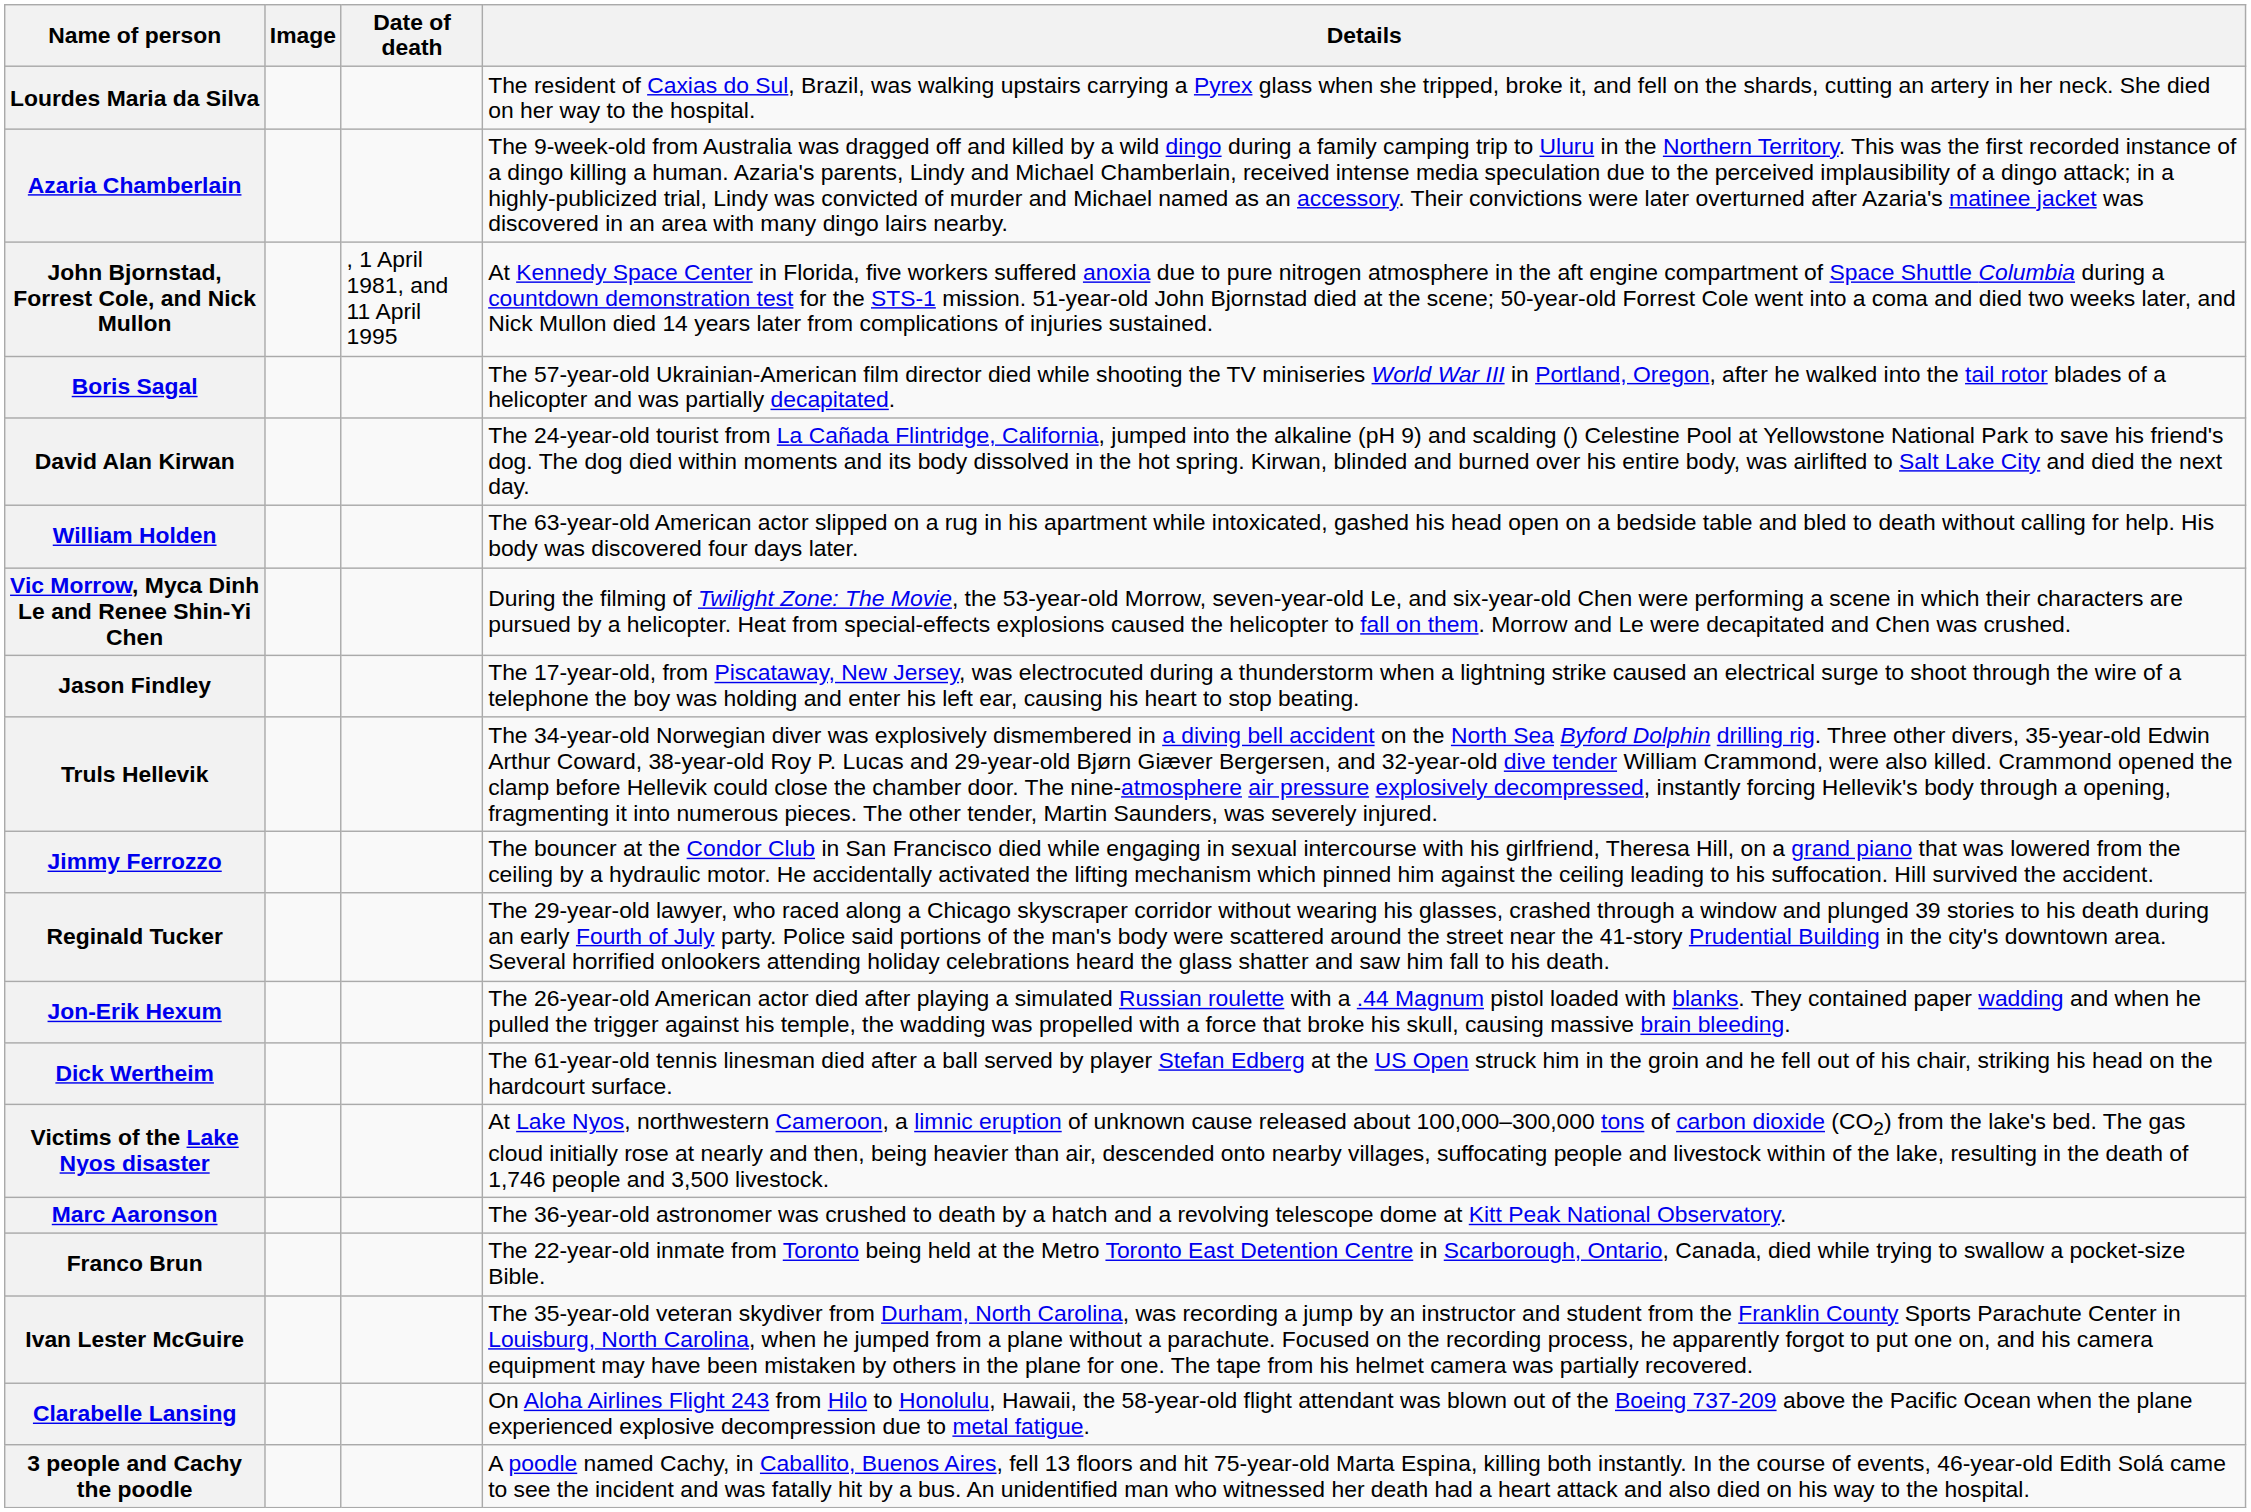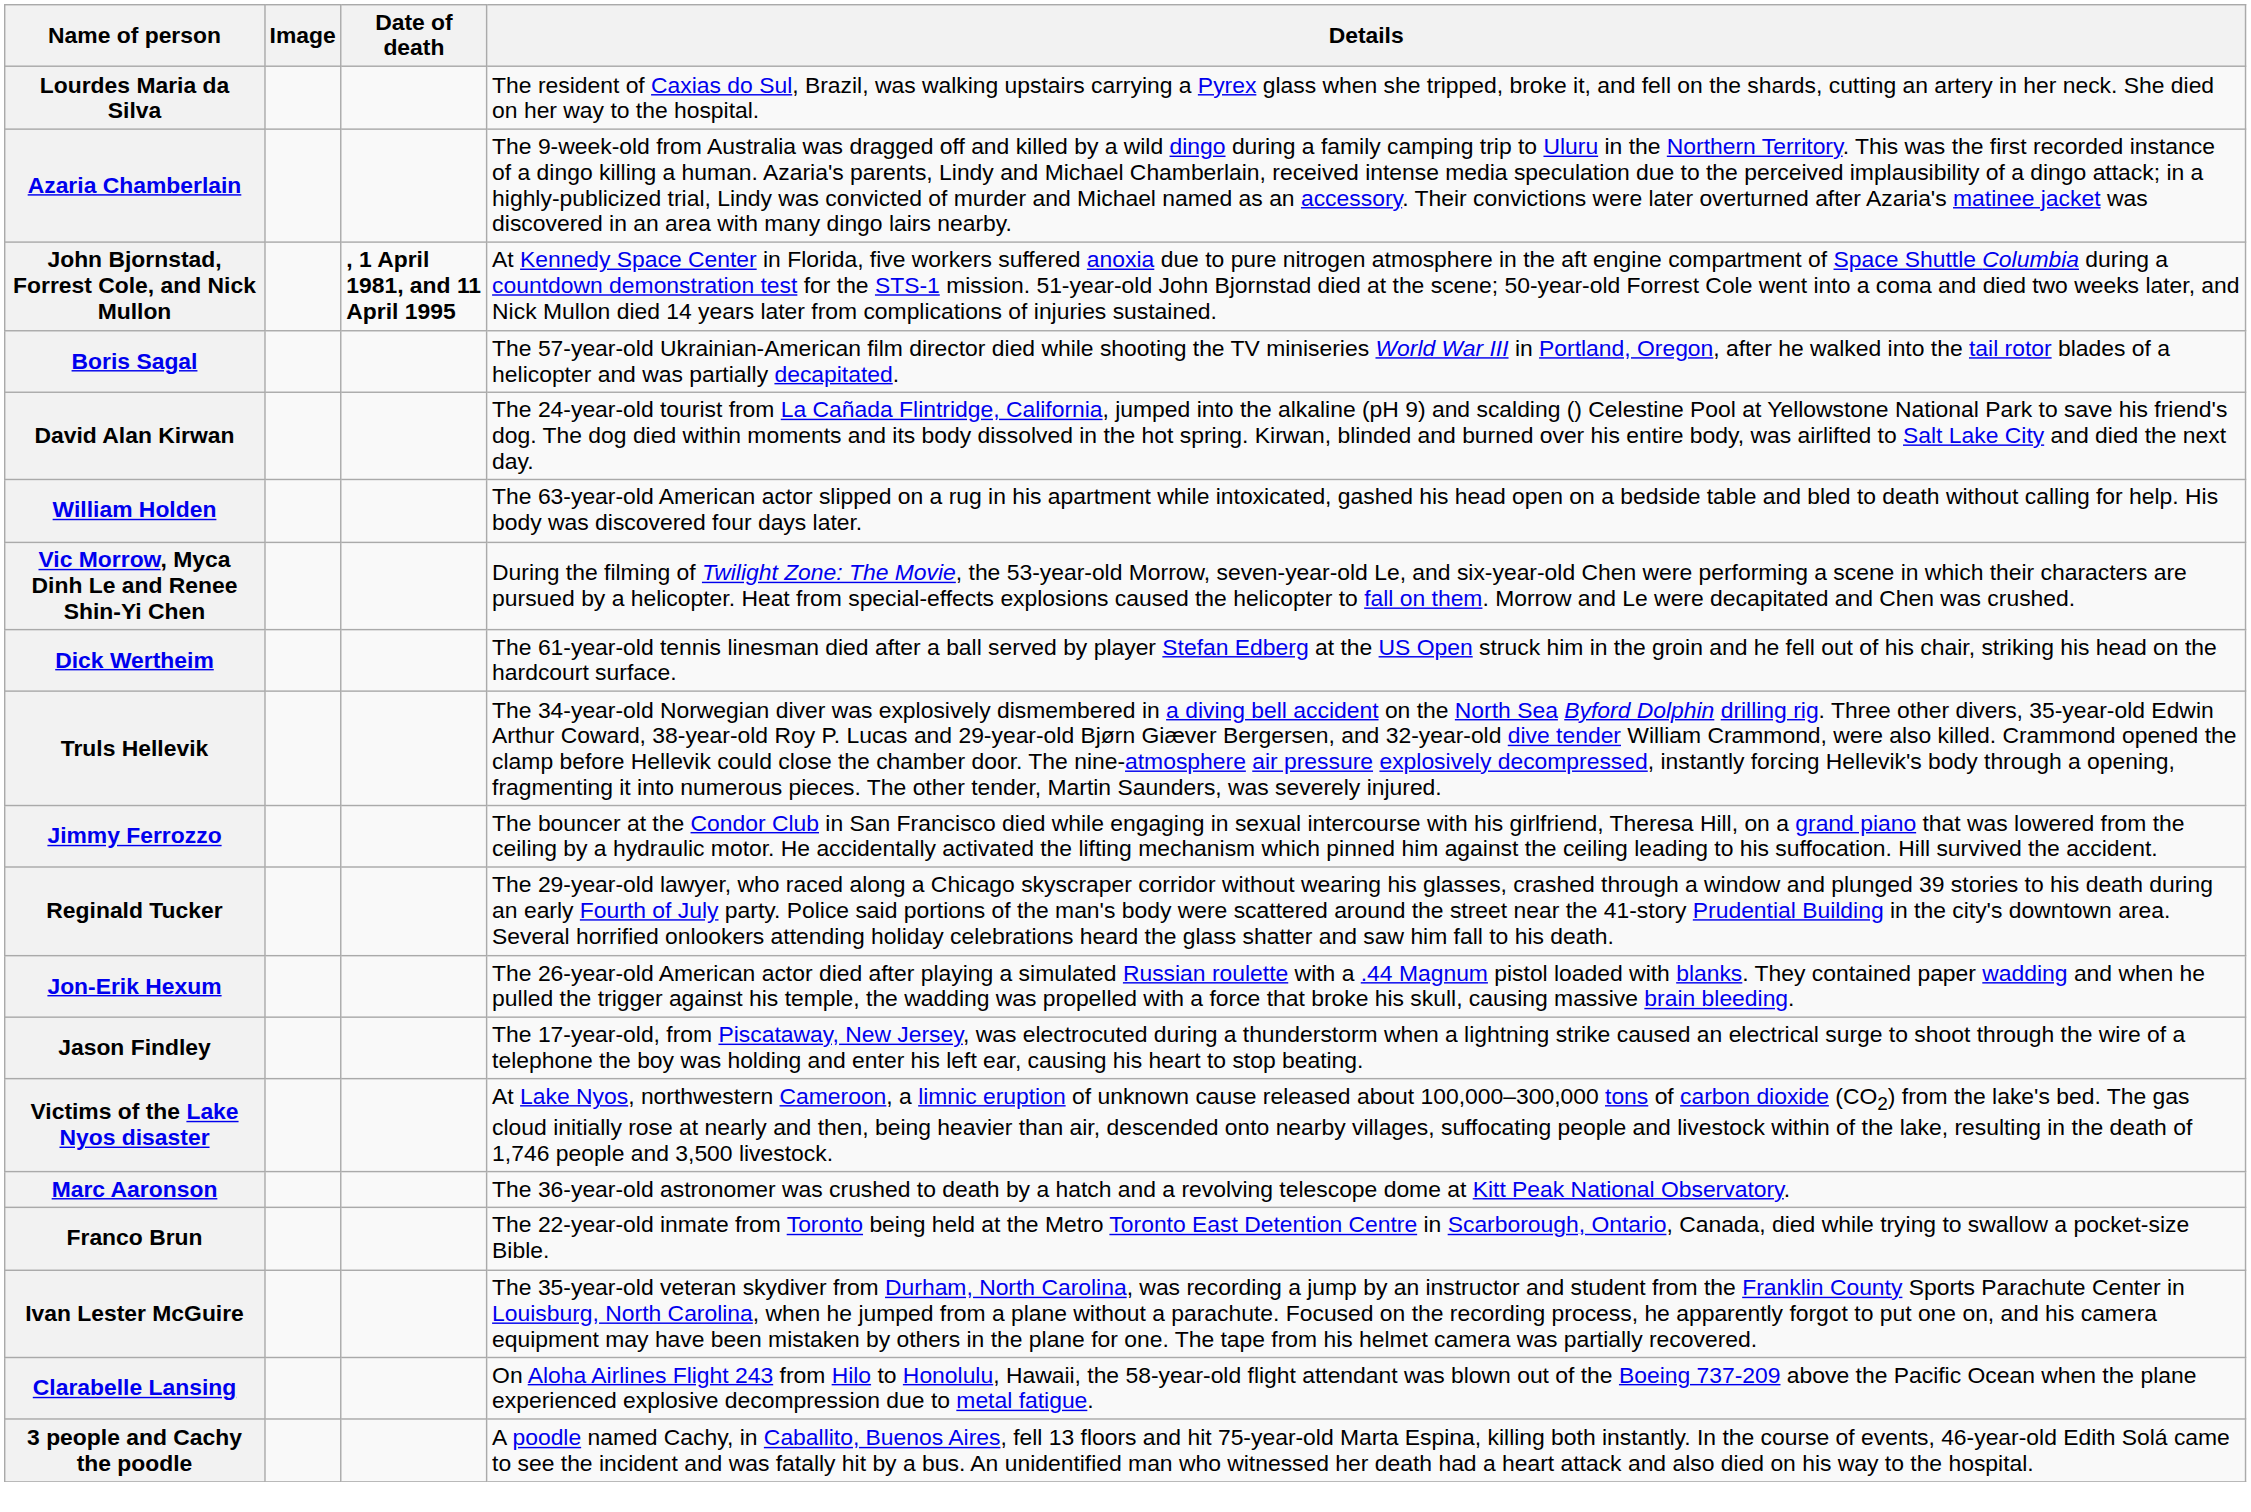John Bjornstad, Forrest Cole, and Nick Mullon | Date of death: normal -> bold
rows swapped: Dick Wertheim <-> Jason Findley
